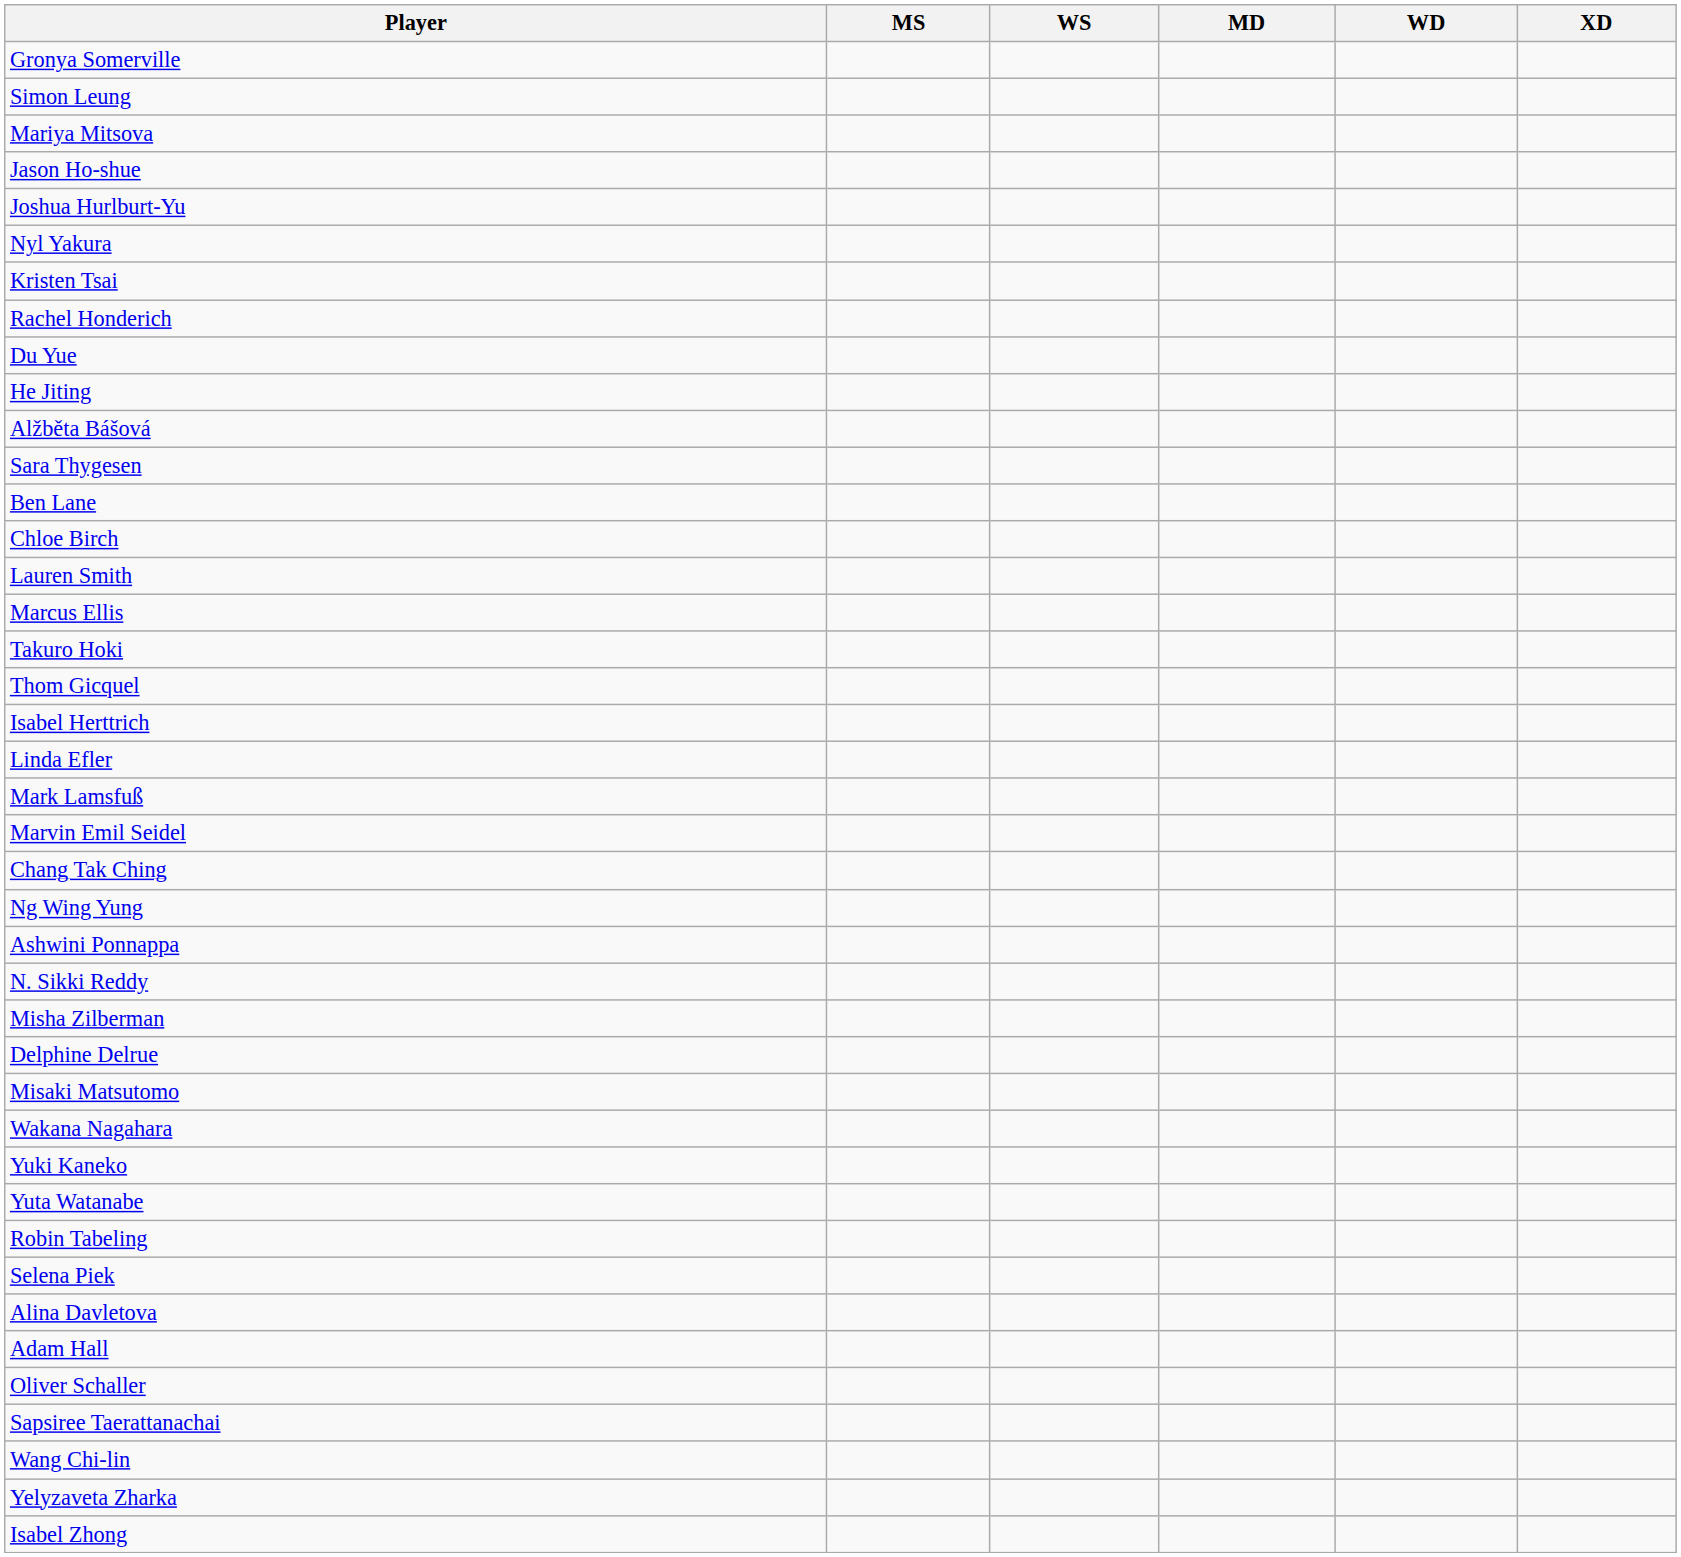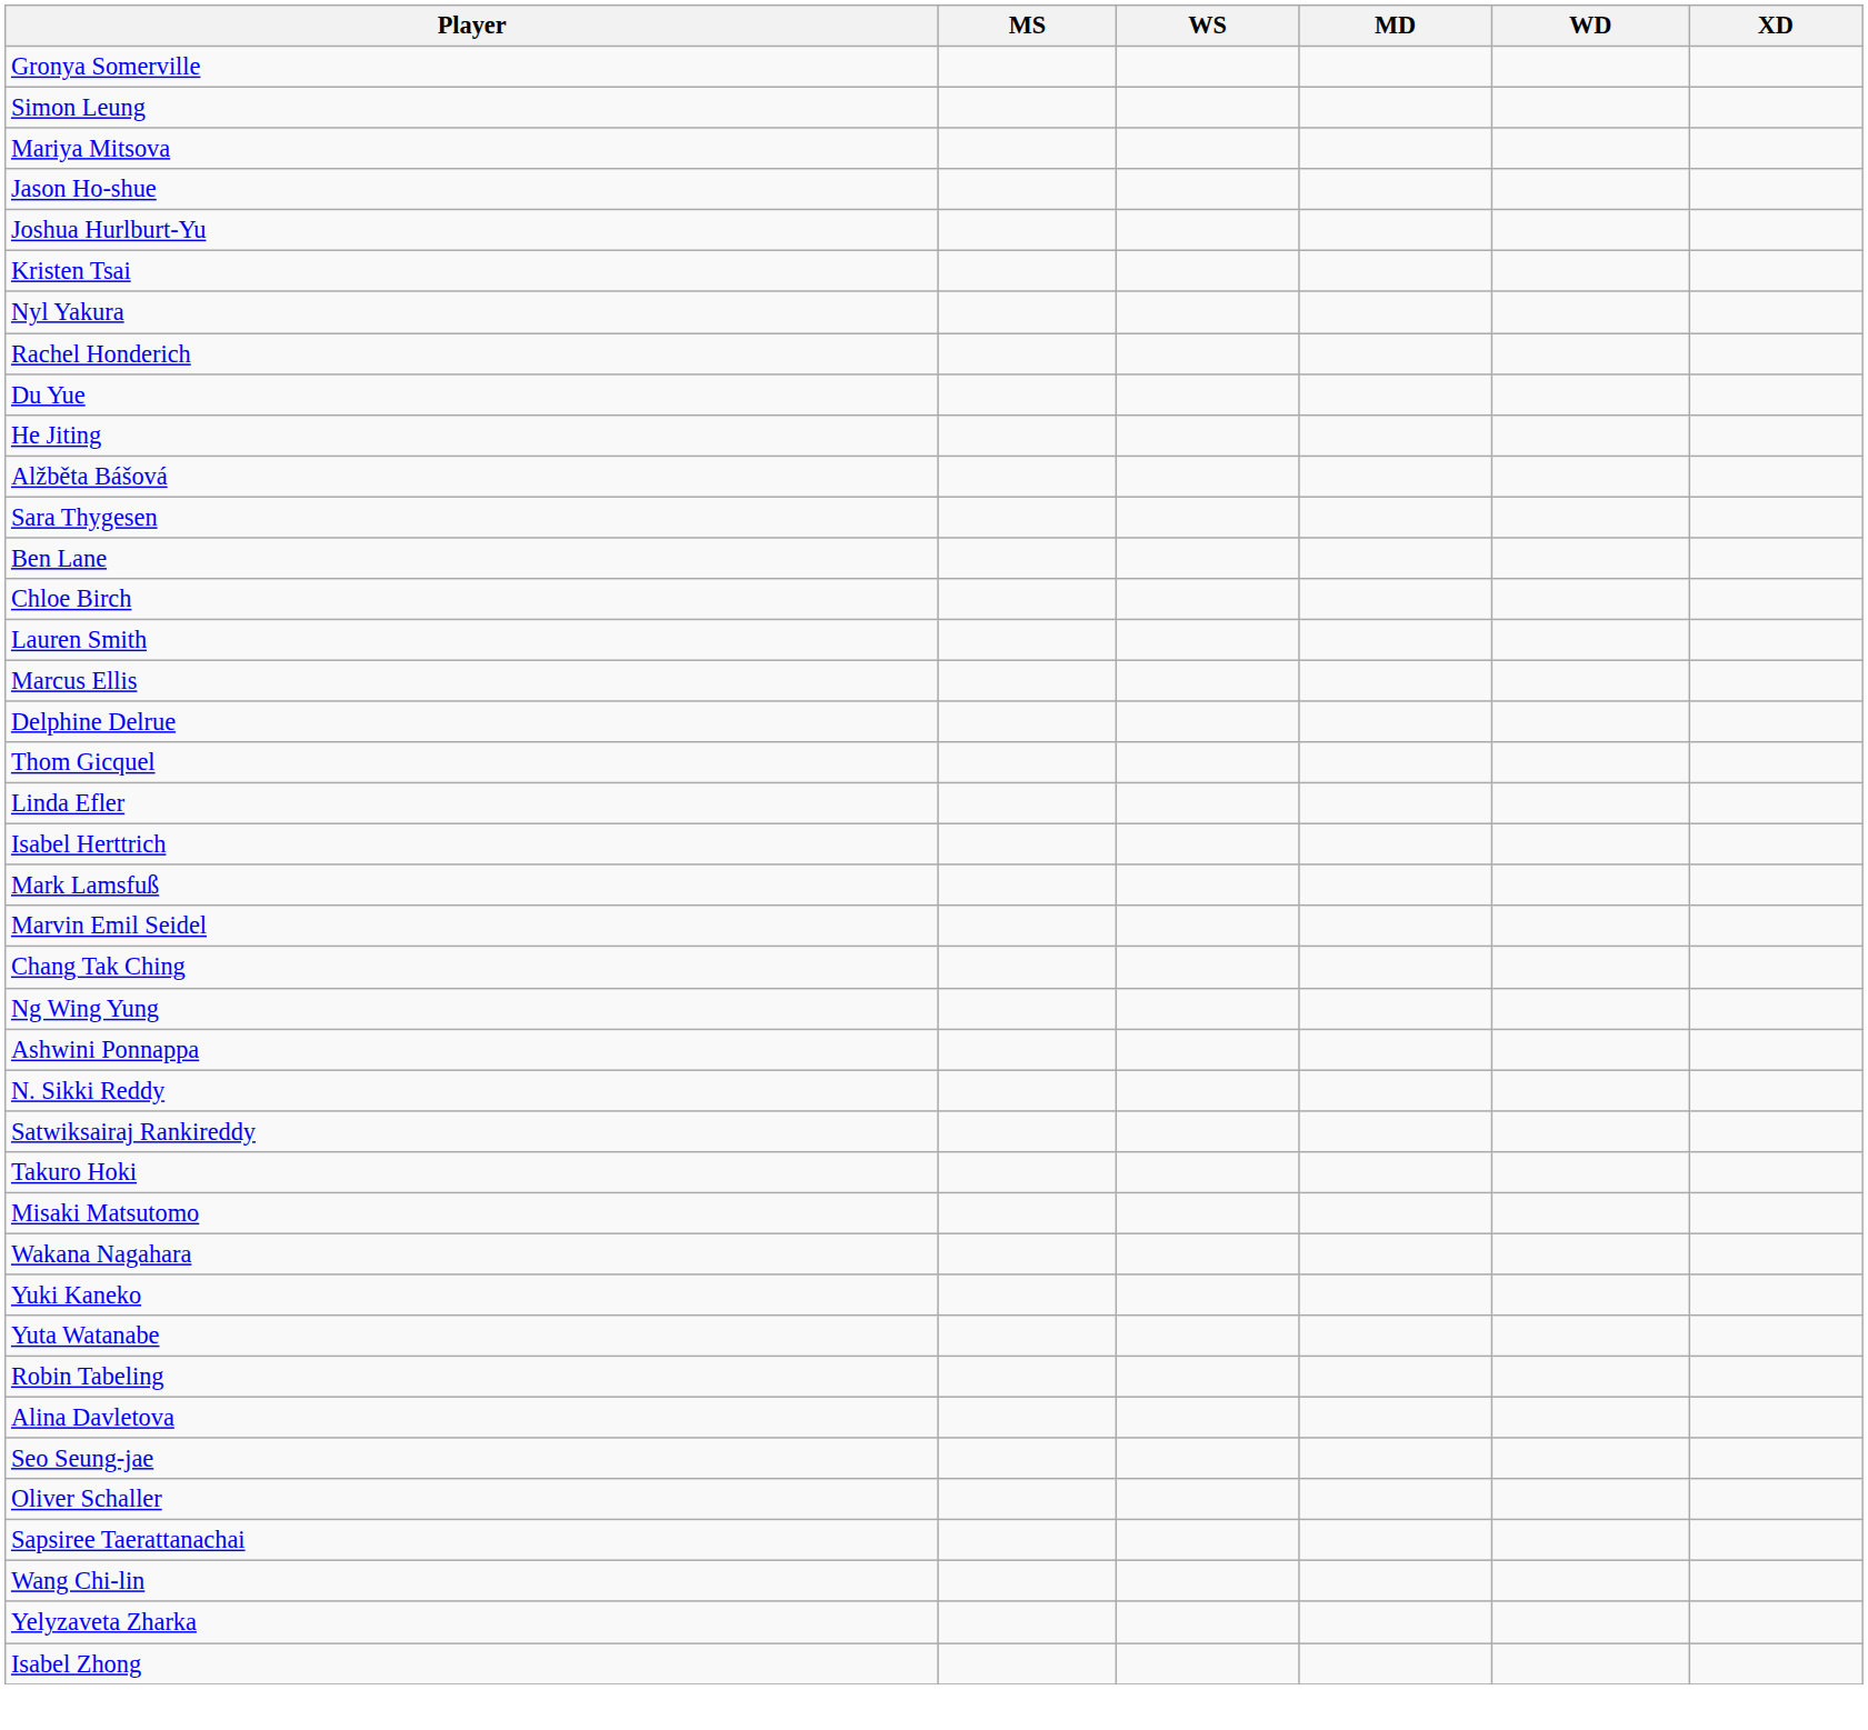rows swapped: Kristen Tsai <-> Nyl Yakura
rows swapped: Delphine Delrue <-> Takuro Hoki
rows swapped: Isabel Herttrich <-> Linda Efler
+ row: Satwiksairaj Rankireddy
- row: Misha Zilberman
- row: Selena Piek
- row: Adam Hall
+ row: Seo Seung-jae
